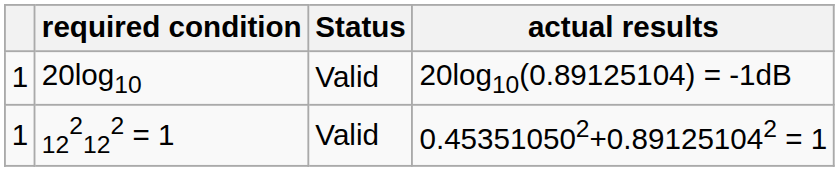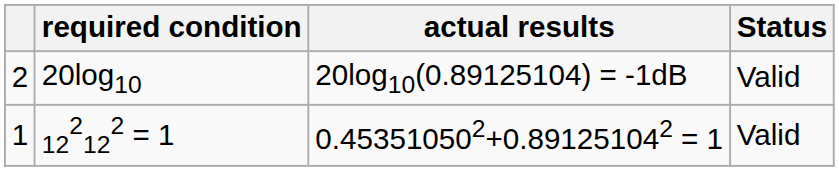columns swapped: actual results <-> Status
20log10 | column 1: 1 -> 2
